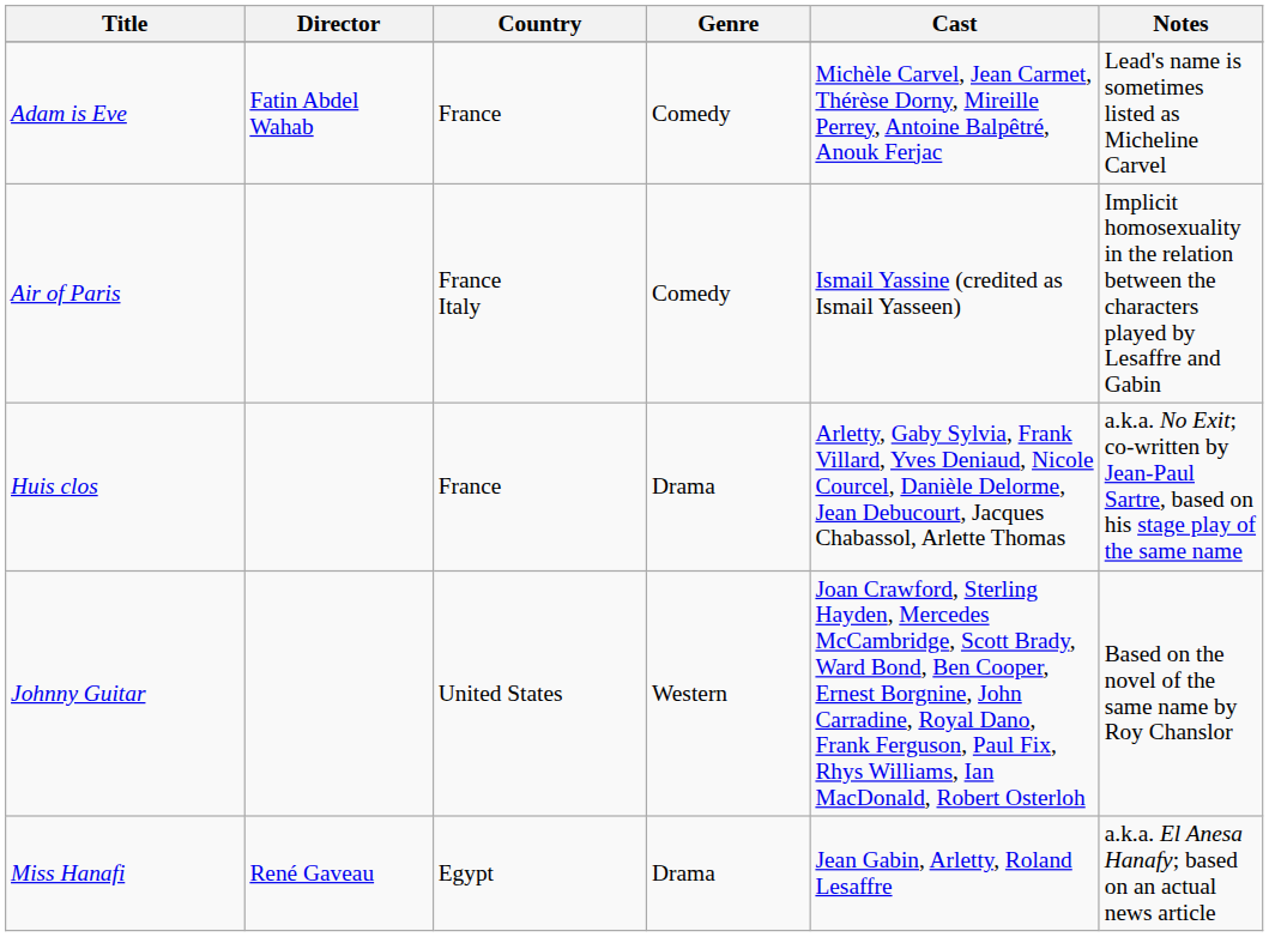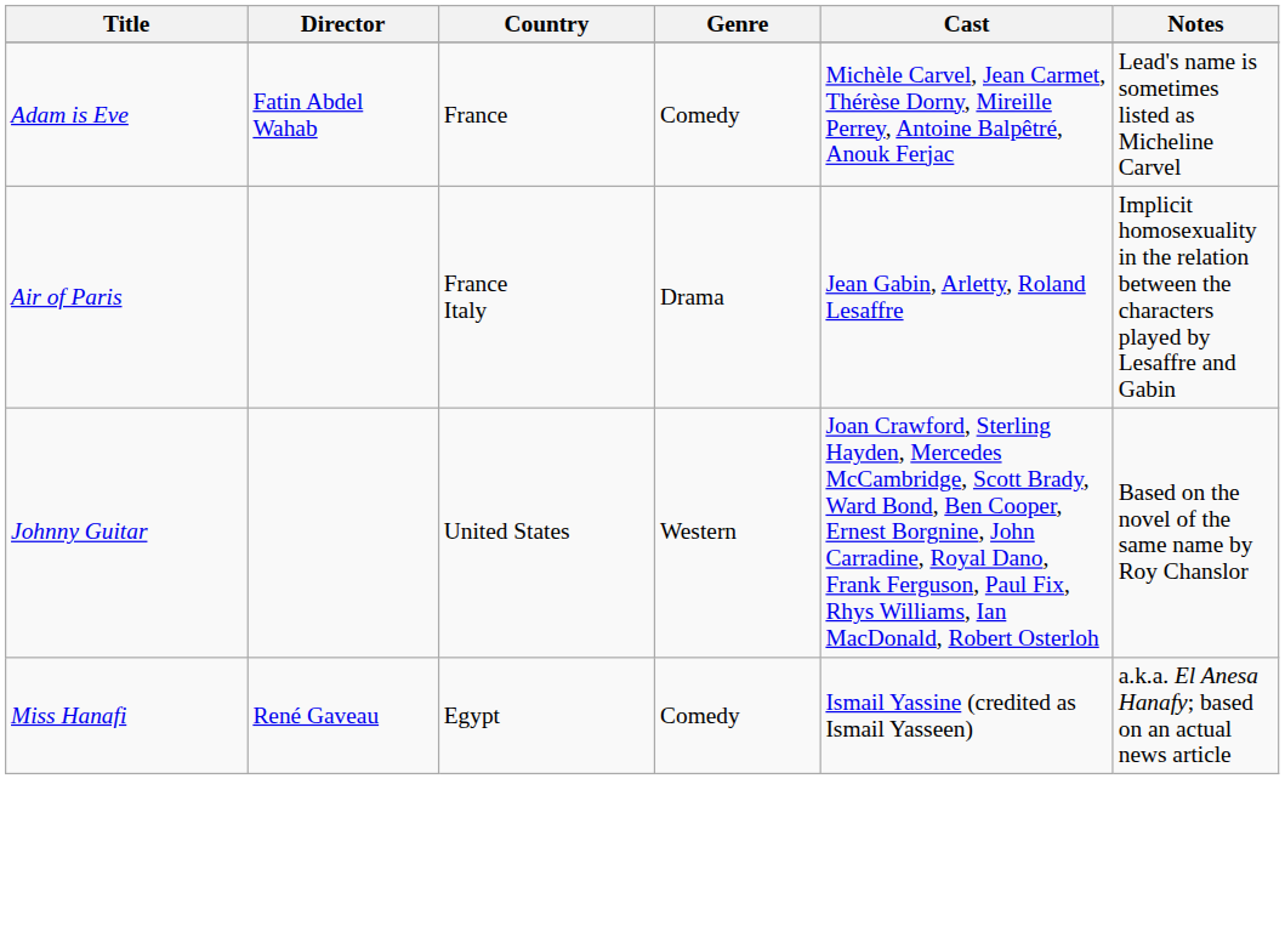Air of Paris | Genre: Comedy -> Drama
Air of Paris | Cast: Ismail Yassine (credited as Ismail Yasseen) -> Jean Gabin, Arletty, Roland Lesaffre
- row: Huis clos | France | Drama | Arletty, Gaby Sylvia, Frank Villard, Yves Deniaud, Nicole Courcel, Danièle Delorme, Jean Debucourt, Jacques Chabassol, Arlette Thomas | a.k.a. No Exit; co-written by Jean-Paul Sartre, based on his stage play of the same name
Miss Hanafi | Genre: Drama -> Comedy
Miss Hanafi | Cast: Jean Gabin, Arletty, Roland Lesaffre -> Ismail Yassine (credited as Ismail Yasseen)
